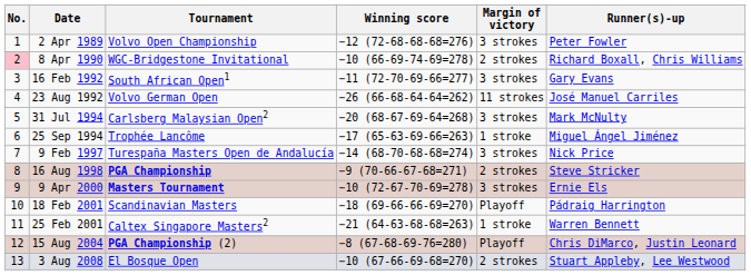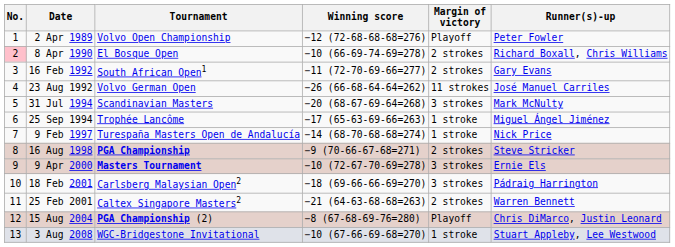2 Apr 1989 | Margin of victory: 3 strokes -> Playoff
8 Apr 1990 | Tournament: WGC-Bridgestone Invitational -> El Bosque Open
16 Feb 1992 | Margin of victory: 3 strokes -> 2 strokes
31 Jul 1994 | Tournament: Carlsberg Malaysian Open2 -> Scandinavian Masters
9 Feb 1997 | Margin of victory: 3 strokes -> 1 stroke
18 Feb 2001 | Tournament: Scandinavian Masters -> Carlsberg Malaysian Open2
18 Feb 2001 | Margin of victory: Playoff -> 3 strokes
25 Feb 2001 | Margin of victory: 1 stroke -> 2 strokes
3 Aug 2008 | Tournament: El Bosque Open -> WGC-Bridgestone Invitational
3 Aug 2008 | Margin of victory: 2 strokes -> 1 stroke
